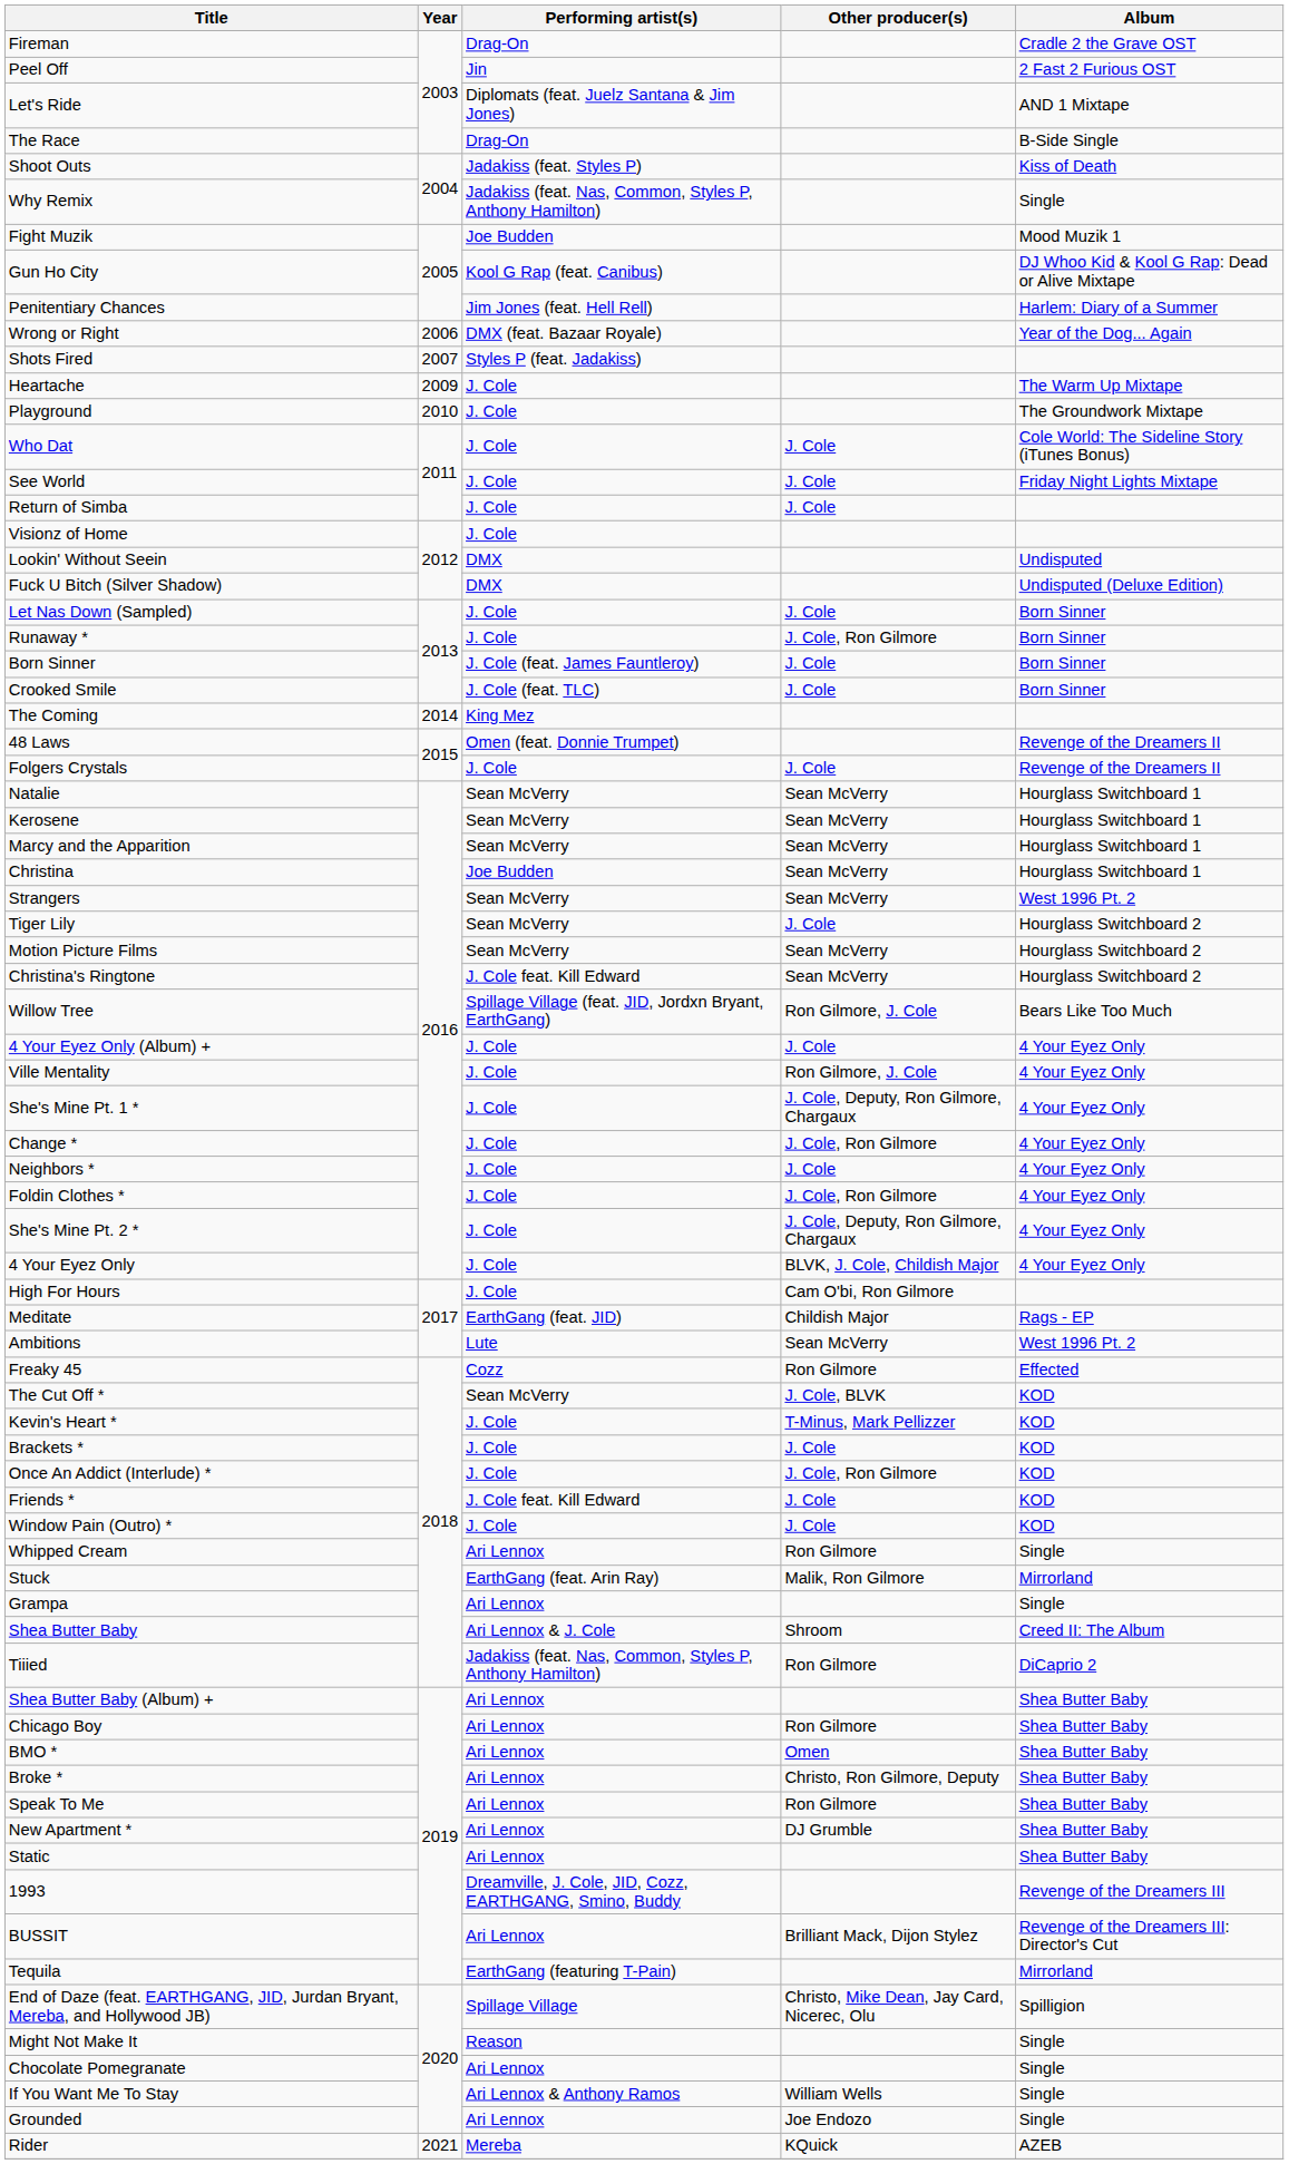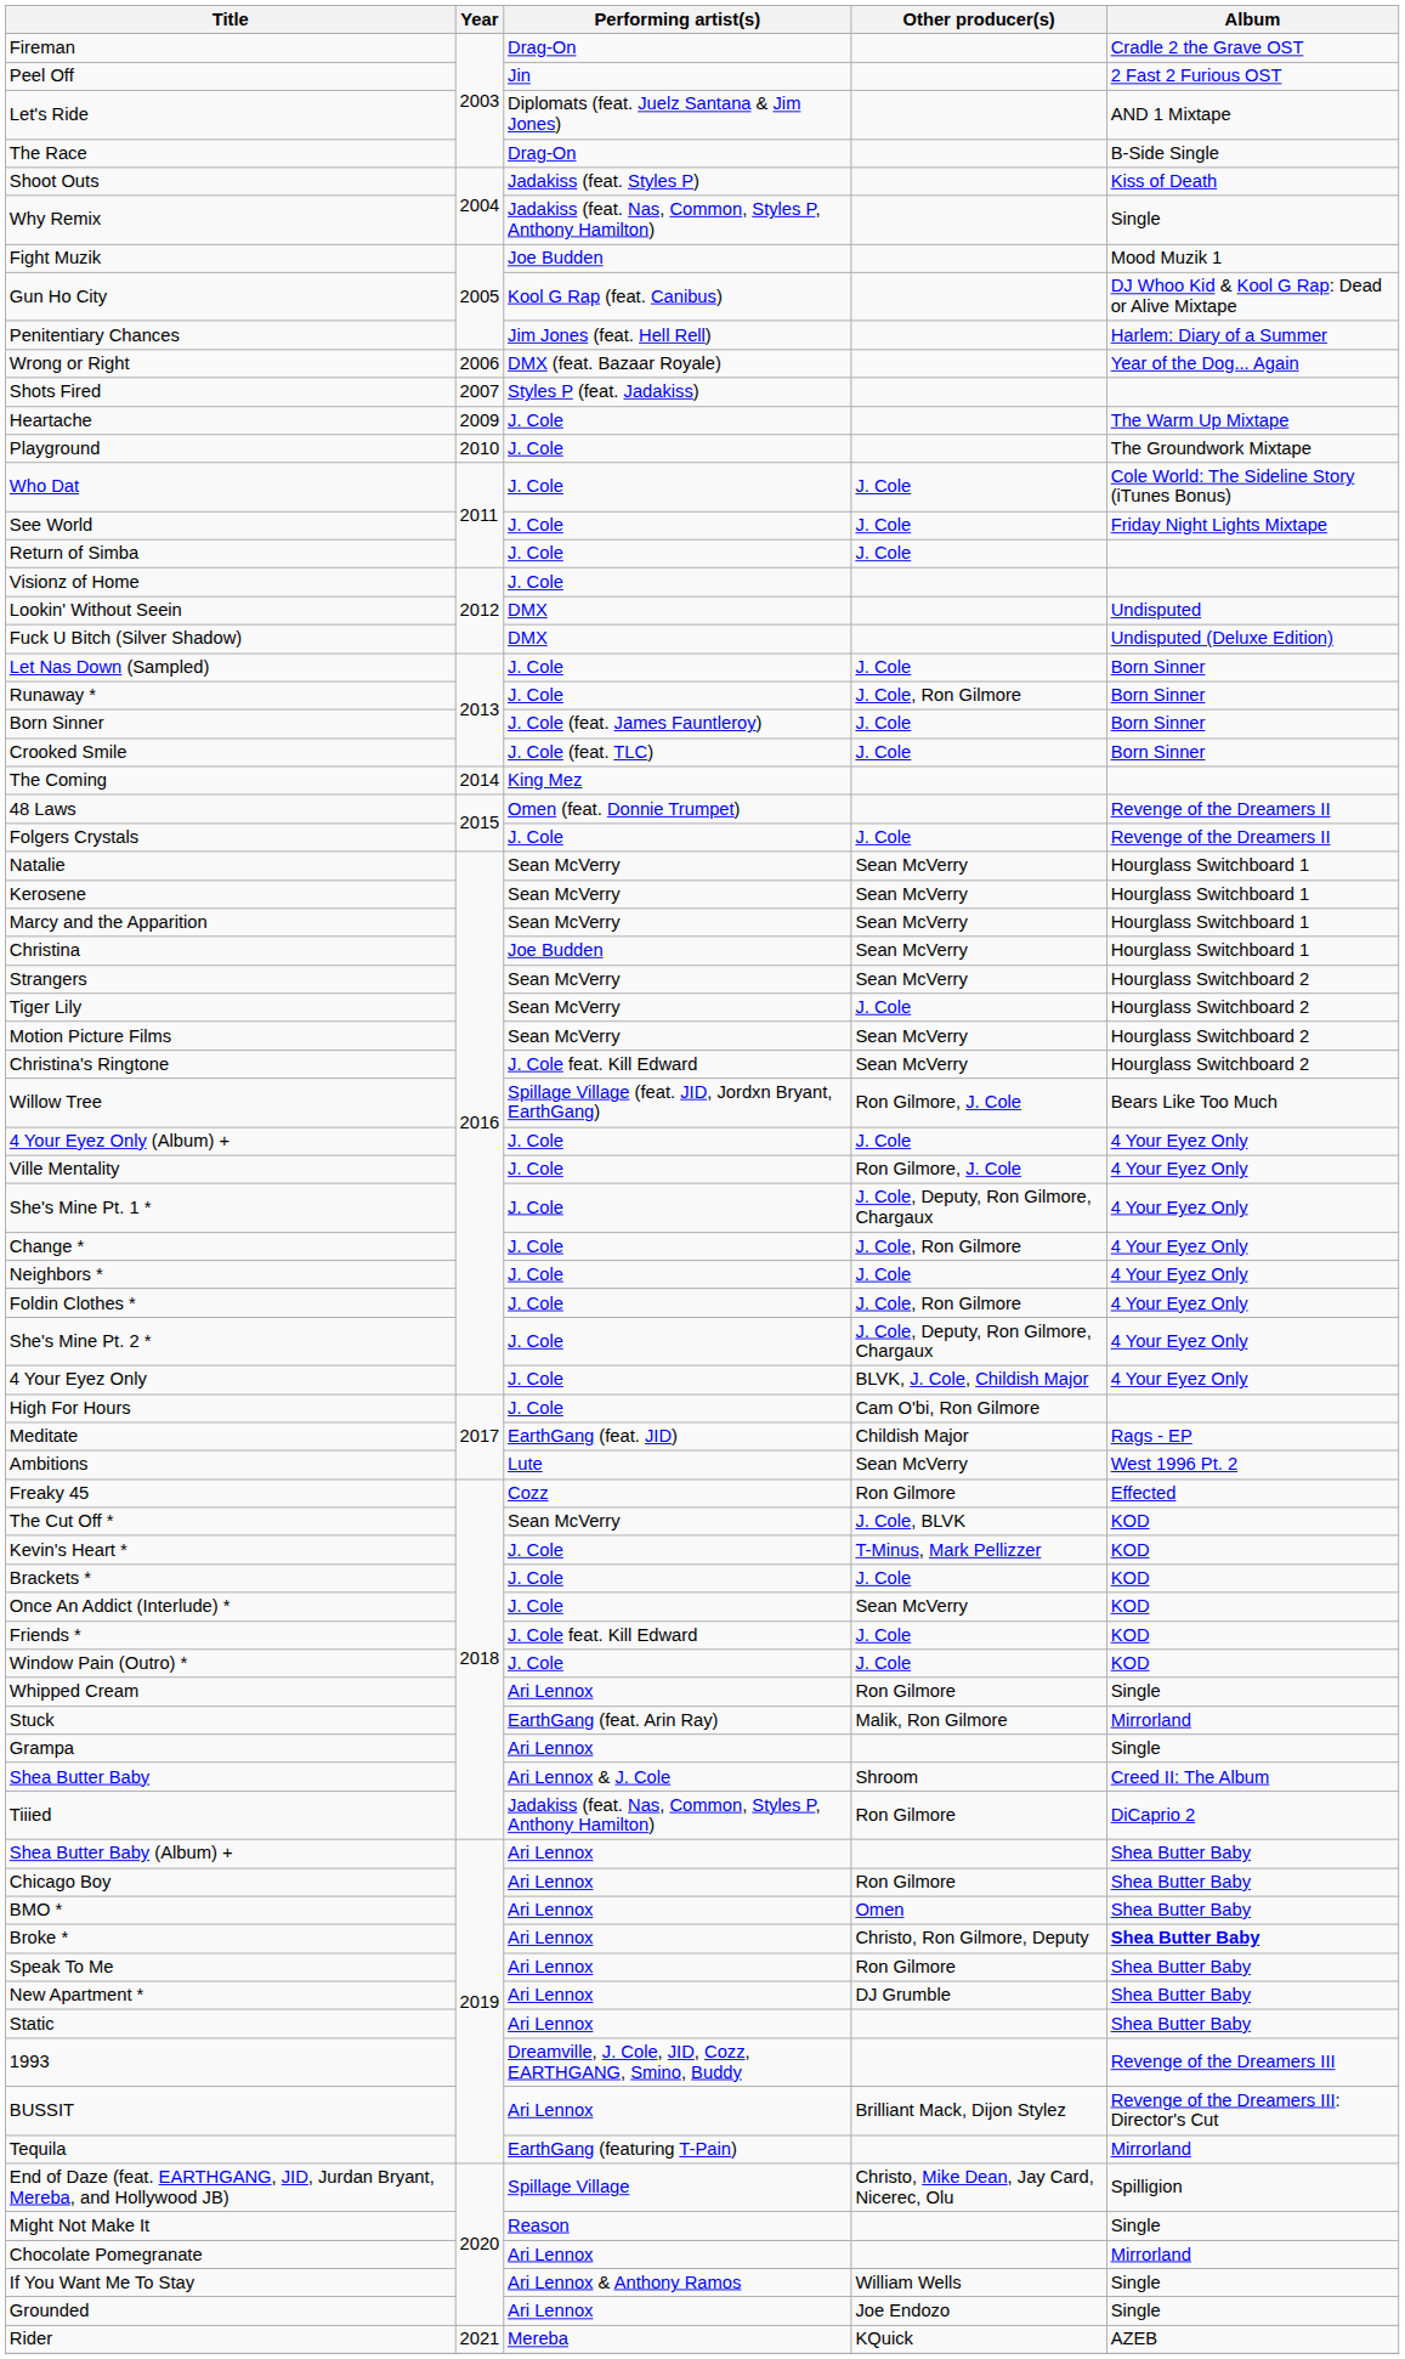Strangers | Album: West 1996 Pt. 2 -> Hourglass Switchboard 2
Once An Addict (Interlude) * | Other producer(s): J. Cole, Ron Gilmore -> Sean McVerry
Broke * | Album: normal -> bold
Chocolate Pomegranate | Album: Single -> Mirrorland
